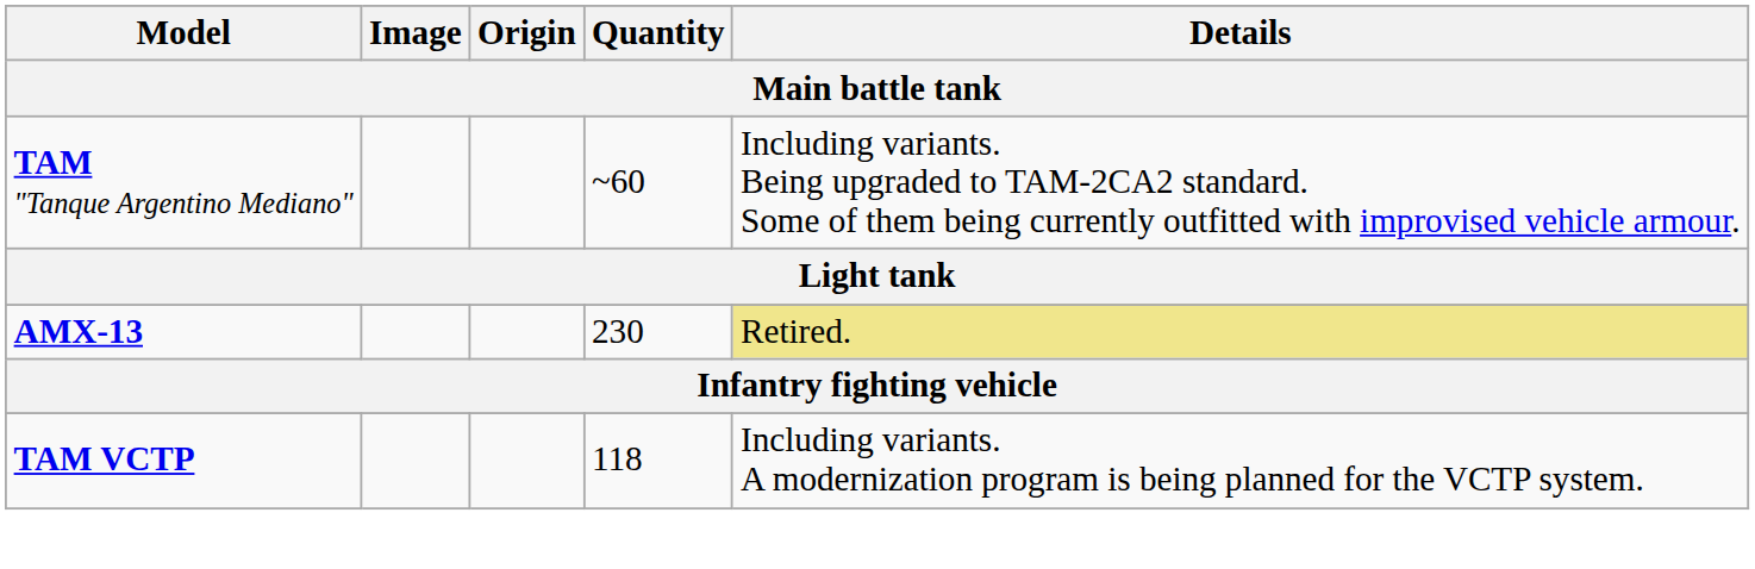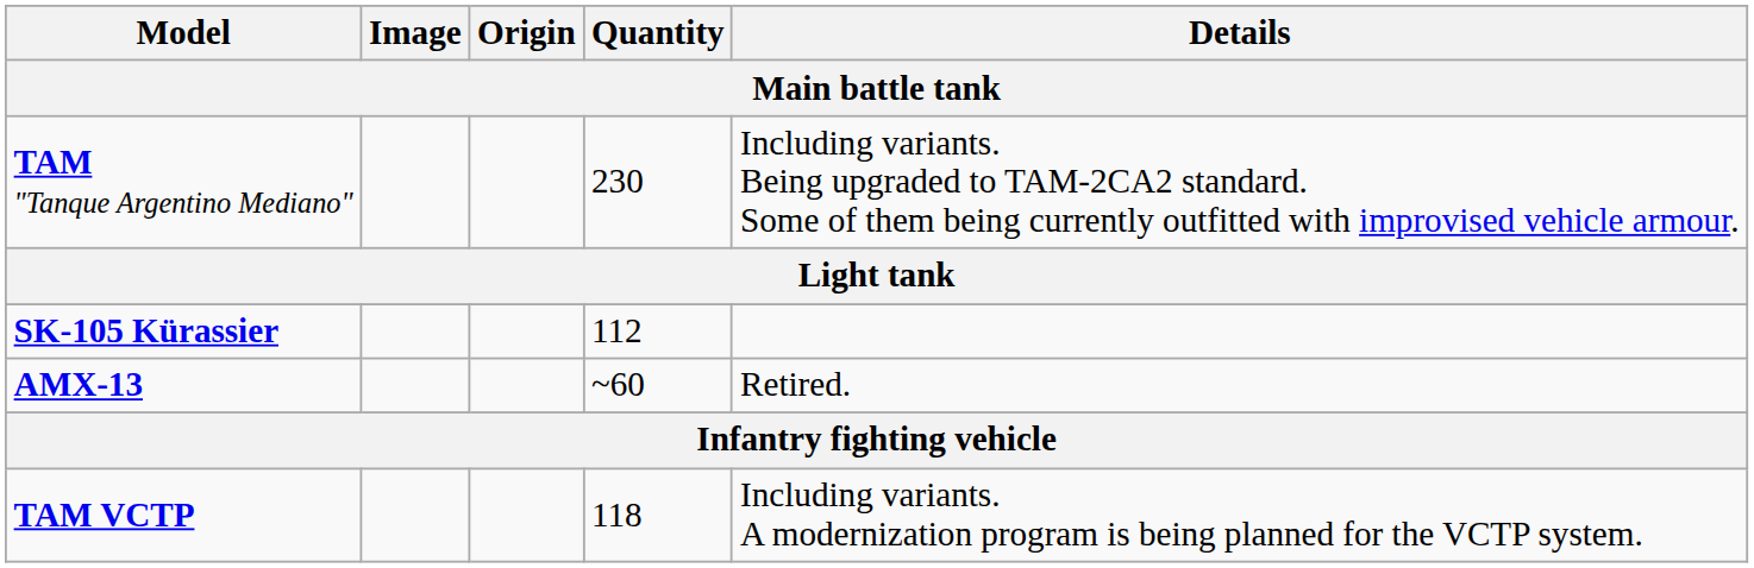TAM "Tanque Argentino Mediano" | Quantity: ~60 -> 230
+ row: SK-105 Kürassier | 112
AMX-13 | Quantity: 230 -> ~60
AMX-13 | Details: khaki background -> no background
